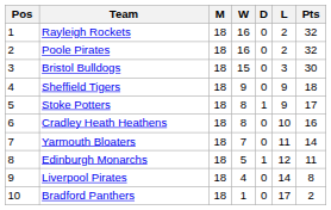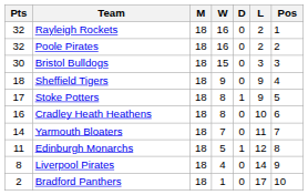columns swapped: Pos <-> Pts
